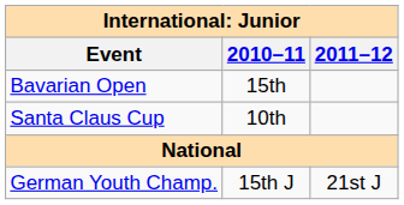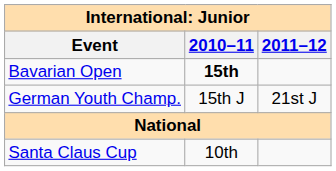Bavarian Open | 2010–11: normal -> bold
rows swapped: Santa Claus Cup <-> German Youth Champ.
